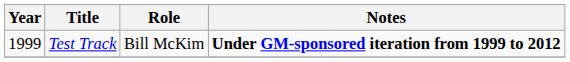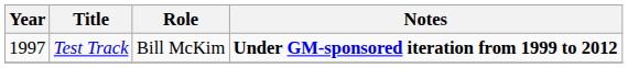Test Track | Year: 1999 -> 1997
